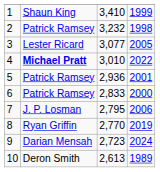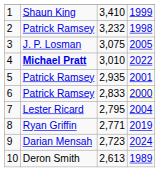3 | column 2: Lester Ricard -> J. P. Losman
3 | column 3: 3,077 -> 3,075
5 | column 3: 2,936 -> 2,935
7 | column 2: J. P. Losman -> Lester Ricard
7 | column 4: 2006 -> 2004
8 | column 3: 2,770 -> 2,771
